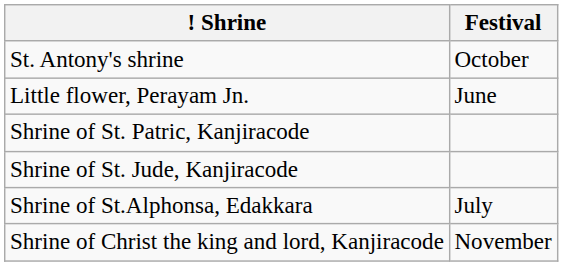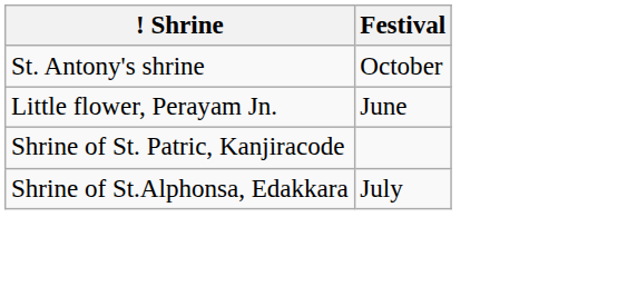- row: Shrine of St. Jude, Kanjiracode
- row: Shrine of Christ the king and lord, Kanjiracode | November
